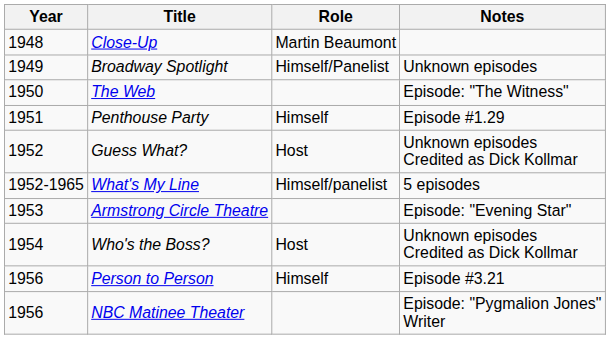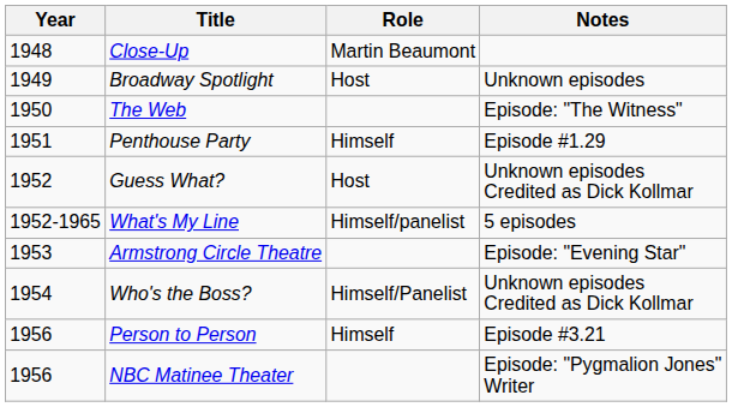Broadway Spotlight | Role: Himself/Panelist -> Host
Who's the Boss? | Role: Host -> Himself/Panelist
